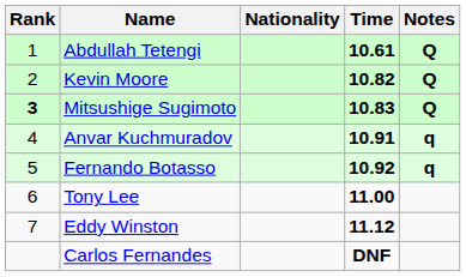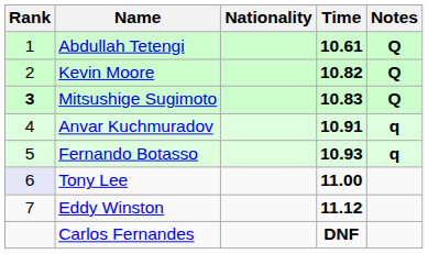Fernando Botasso | Time: 10.92 -> 10.93
Tony Lee | Rank: no background -> lavender background
